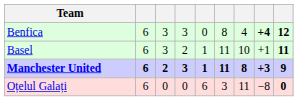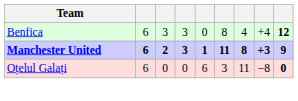Benfica | column 8: bold -> normal
- row: Basel | 6 | 3 | 2 | 1 | 11 | 10 | +1 | 11
